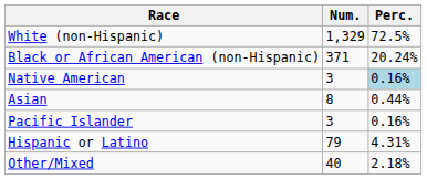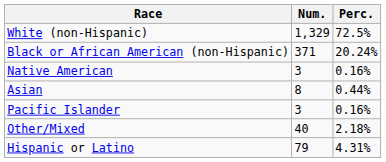Native American | Perc.: lightblue background -> no background
rows swapped: Other/Mixed <-> Hispanic or Latino
